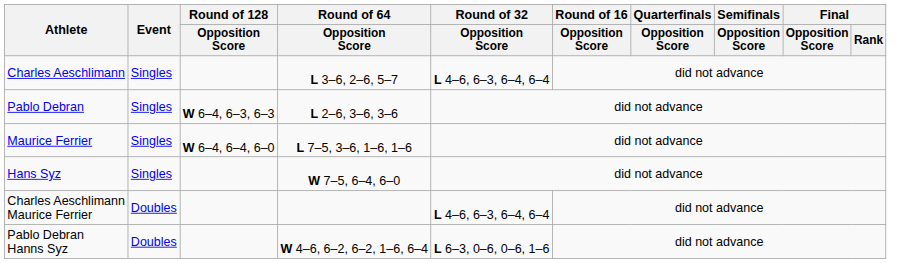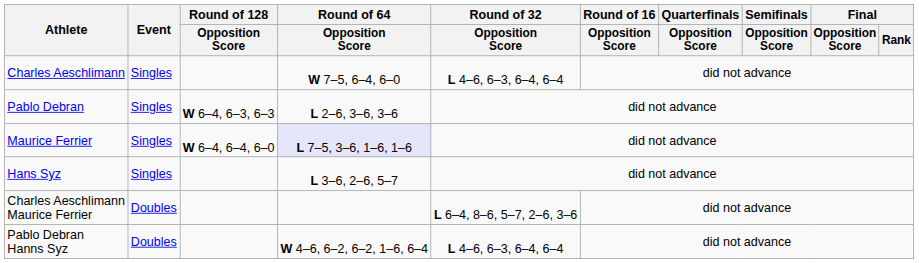Charles Aeschlimann | Round of 64 / Opposition Score: L 3–6, 2–6, 5–7 -> W 7–5, 6–4, 6–0
Maurice Ferrier | Round of 64 / Opposition Score: no background -> lavender background
Hans Syz | Round of 64 / Opposition Score: W 7–5, 6–4, 6–0 -> L 3–6, 2–6, 5–7
Charles Aeschlimann Maurice Ferrier | Round of 32 / Opposition Score: L 4–6, 6–3, 6–4, 6–4 -> L 6–4, 8–6, 5–7, 2–6, 3–6
Pablo Debran Hanns Syz | Round of 32 / Opposition Score: L 6–3, 0–6, 0–6, 1–6 -> L 4–6, 6–3, 6–4, 6–4
